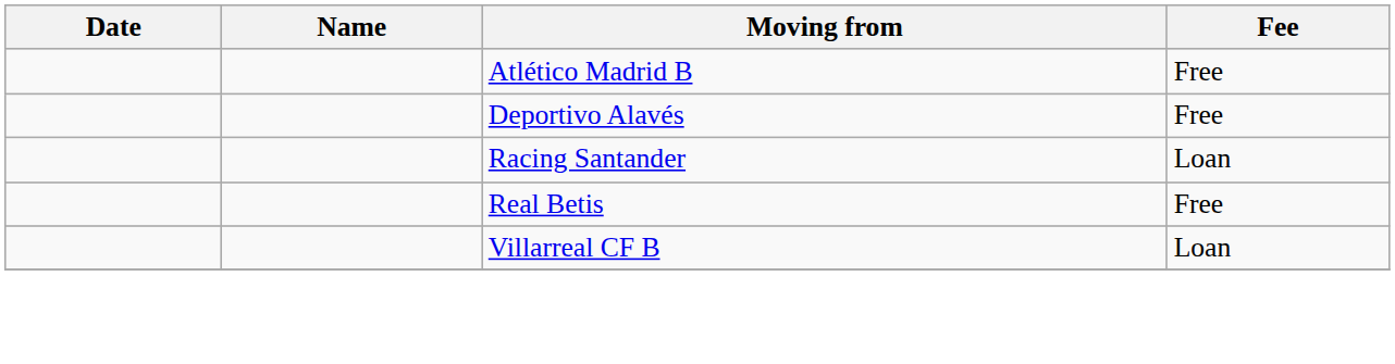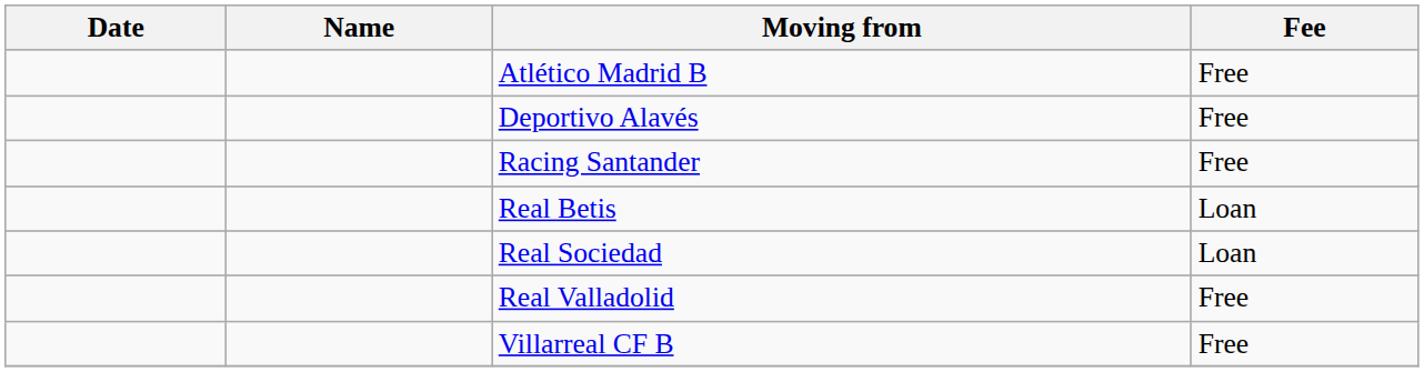Racing Santander | Fee: Loan -> Free
Real Betis | Fee: Free -> Loan
+ row: Real Sociedad | Loan
+ row: Real Valladolid | Free
Villarreal CF B | Fee: Loan -> Free
